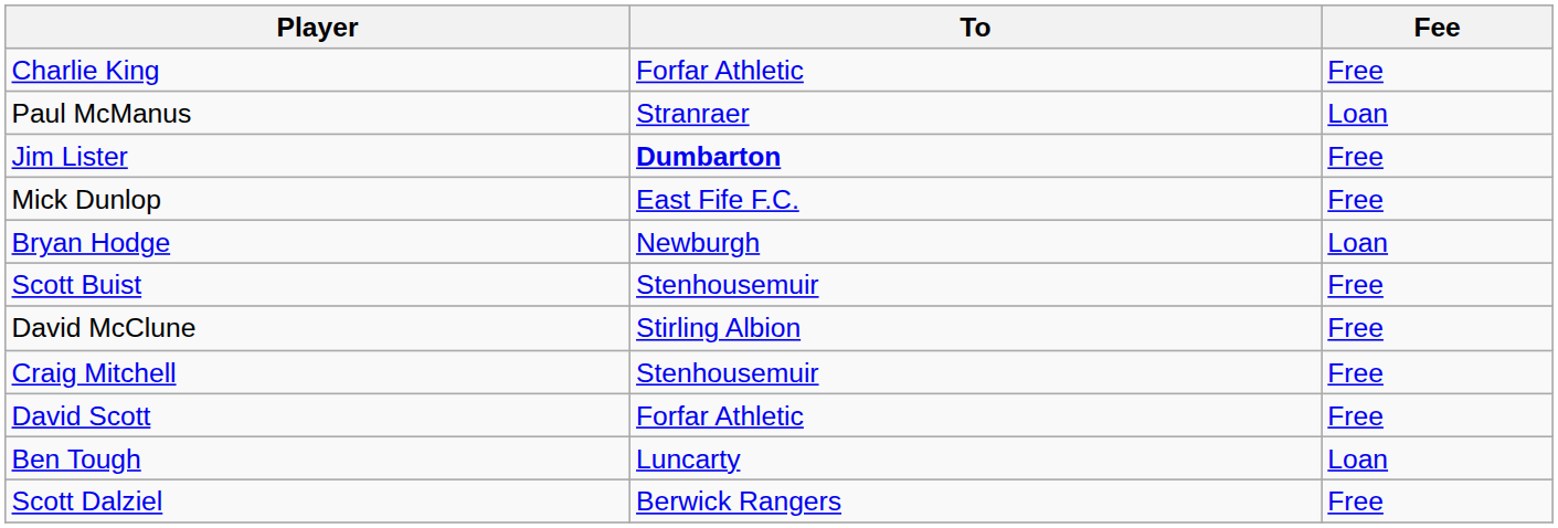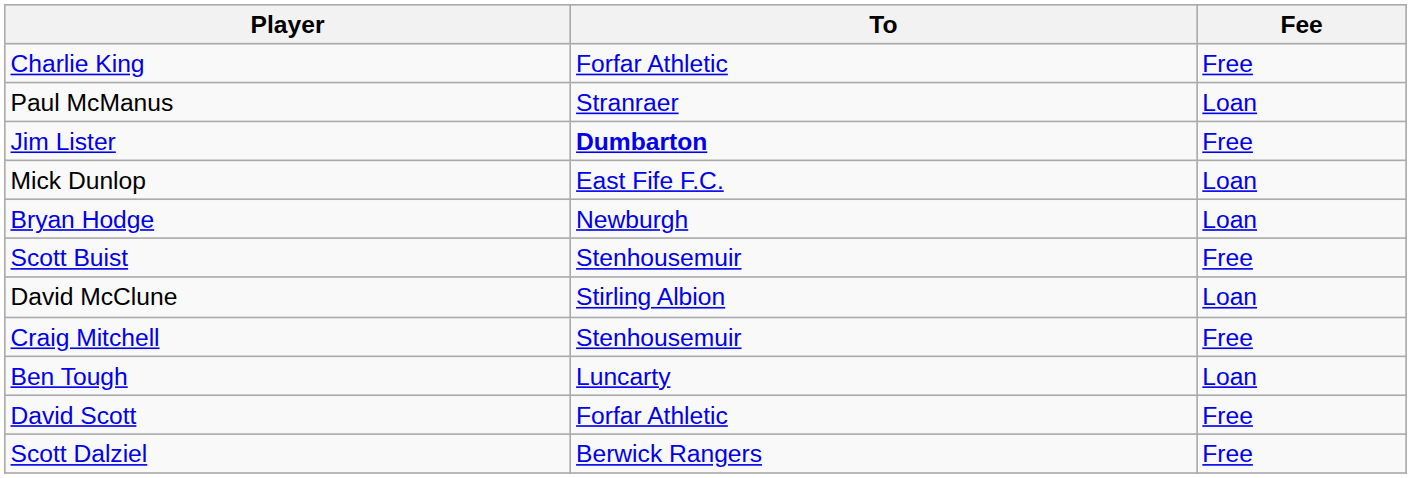Mick Dunlop | Fee: Free -> Loan
David McClune | Fee: Free -> Loan
rows swapped: David Scott <-> Ben Tough
